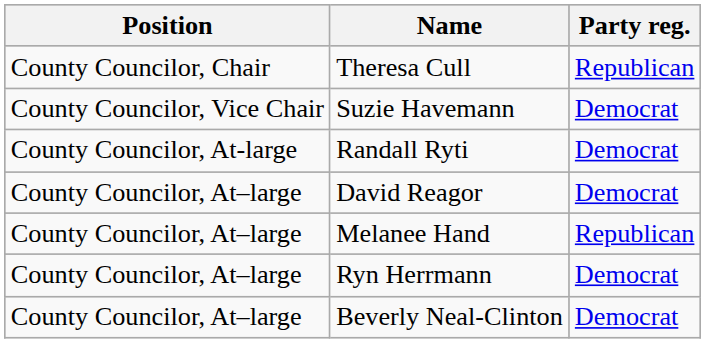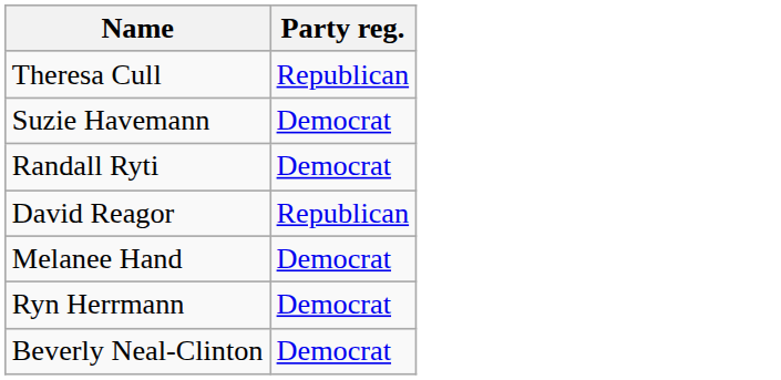- column: Position | County Councilor, Chair | County Councilor, Vice Chair | County Councilor, At-large | County Councilor, At–large | County Councilor, At–large | County Councilor, At–large | County Councilor, At–large
David Reagor | Party reg.: Democrat -> Republican
Melanee Hand | Party reg.: Republican -> Democrat
